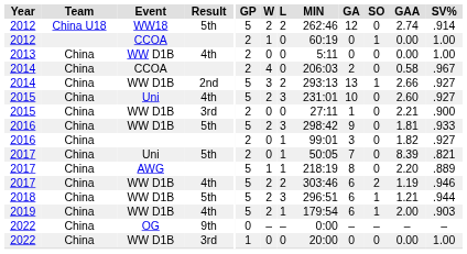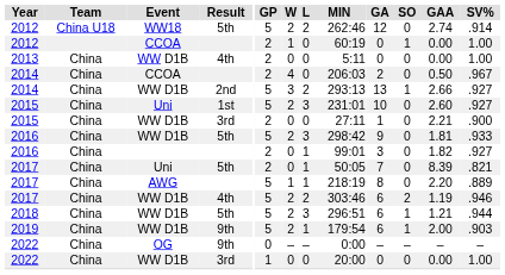2014 / CCOA | GAA: 0.58 -> 0.50
2015 / Uni | Result: 4th -> 1st
2019 | Result: 4th -> 9th
